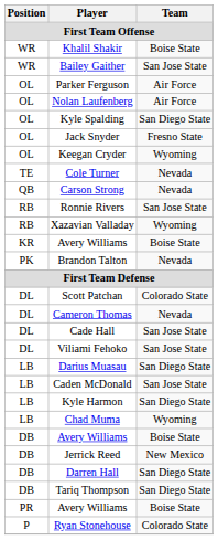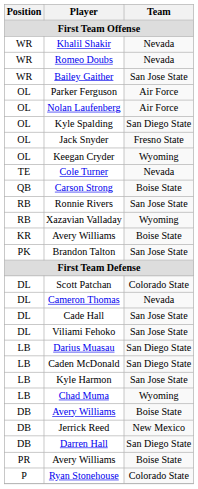Khalil Shakir | Team: Boise State -> Nevada
+ row: WR | Romeo Doubs | Nevada
Carson Strong | Team: Nevada -> Boise State
Brandon Talton | Team: Nevada -> San Jose State
Caden McDonald | Team: San Jose State -> San Diego State
Kyle Harmon | Team: San Diego State -> San Jose State
- row: DB | Tariq Thompson | San Diego State
